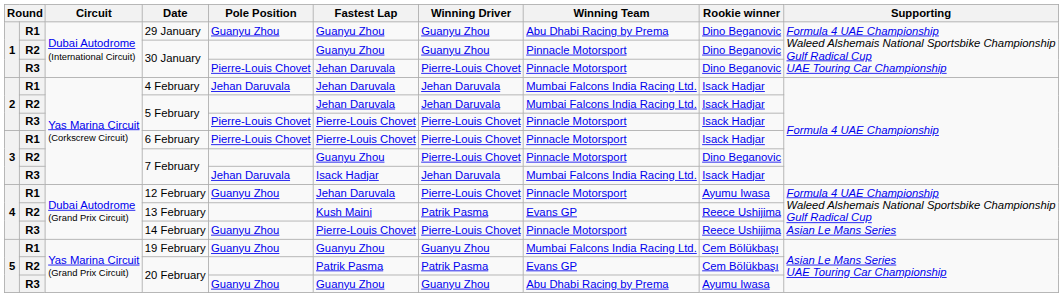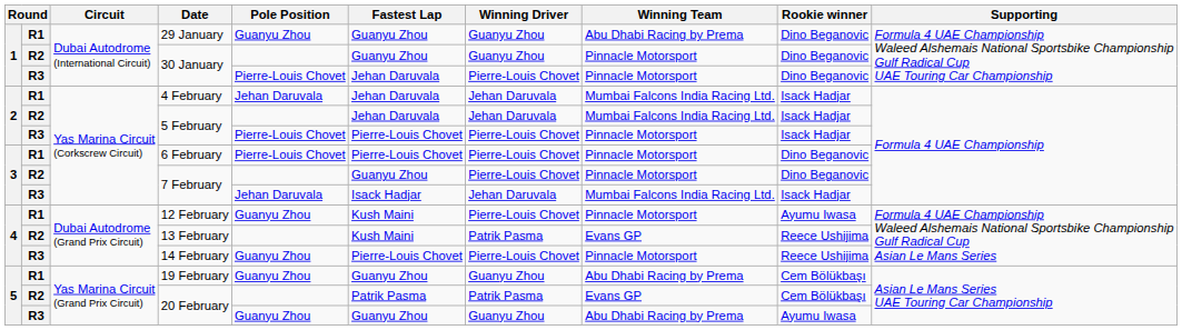6 February | Rookie winner: Isack Hadjar -> Dino Beganovic
12 February | Fastest Lap: Jehan Daruvala -> Kush Maini
19 February | Winning Team: Mumbai Falcons India Racing Ltd. -> Abu Dhabi Racing by Prema
